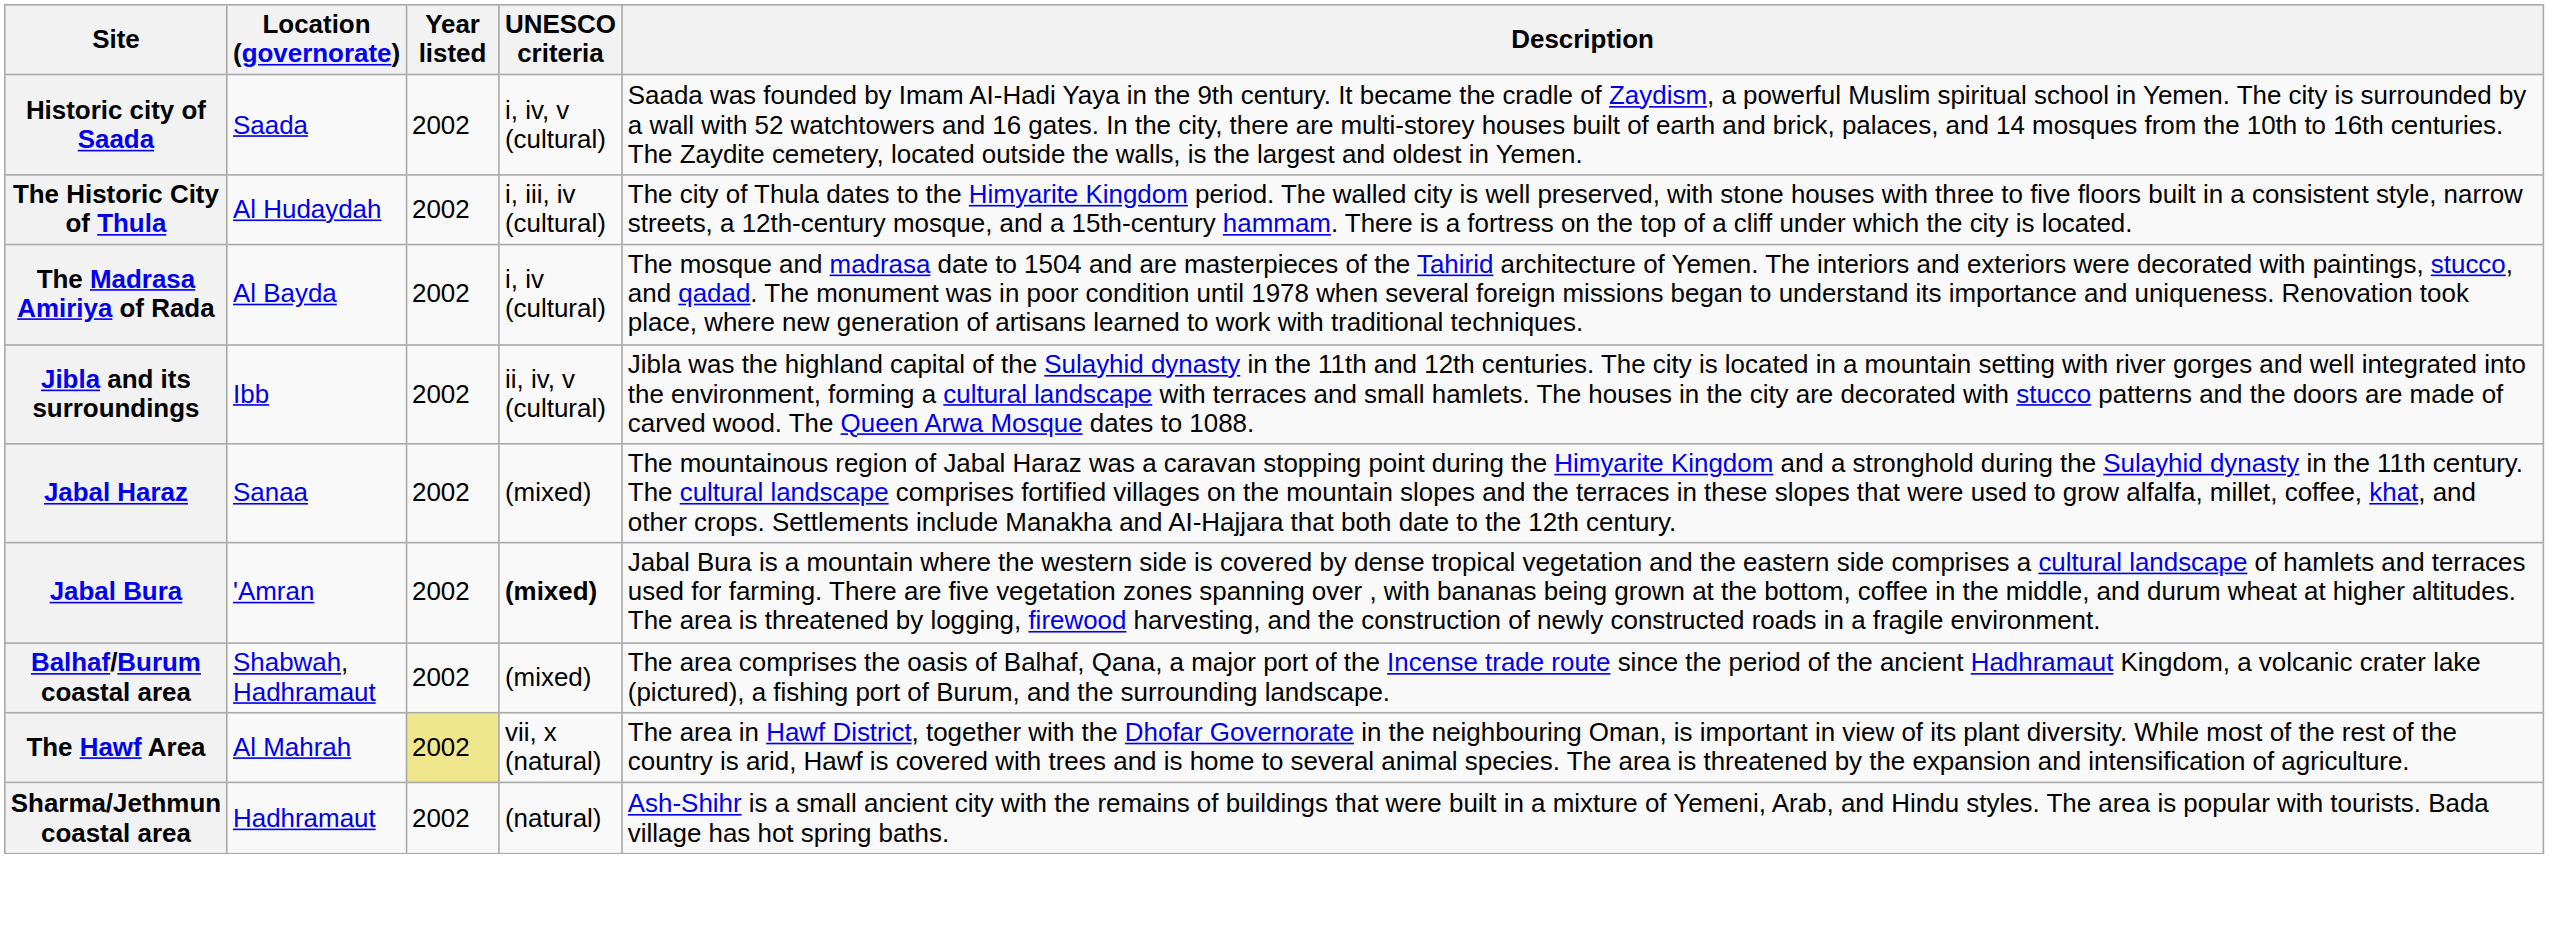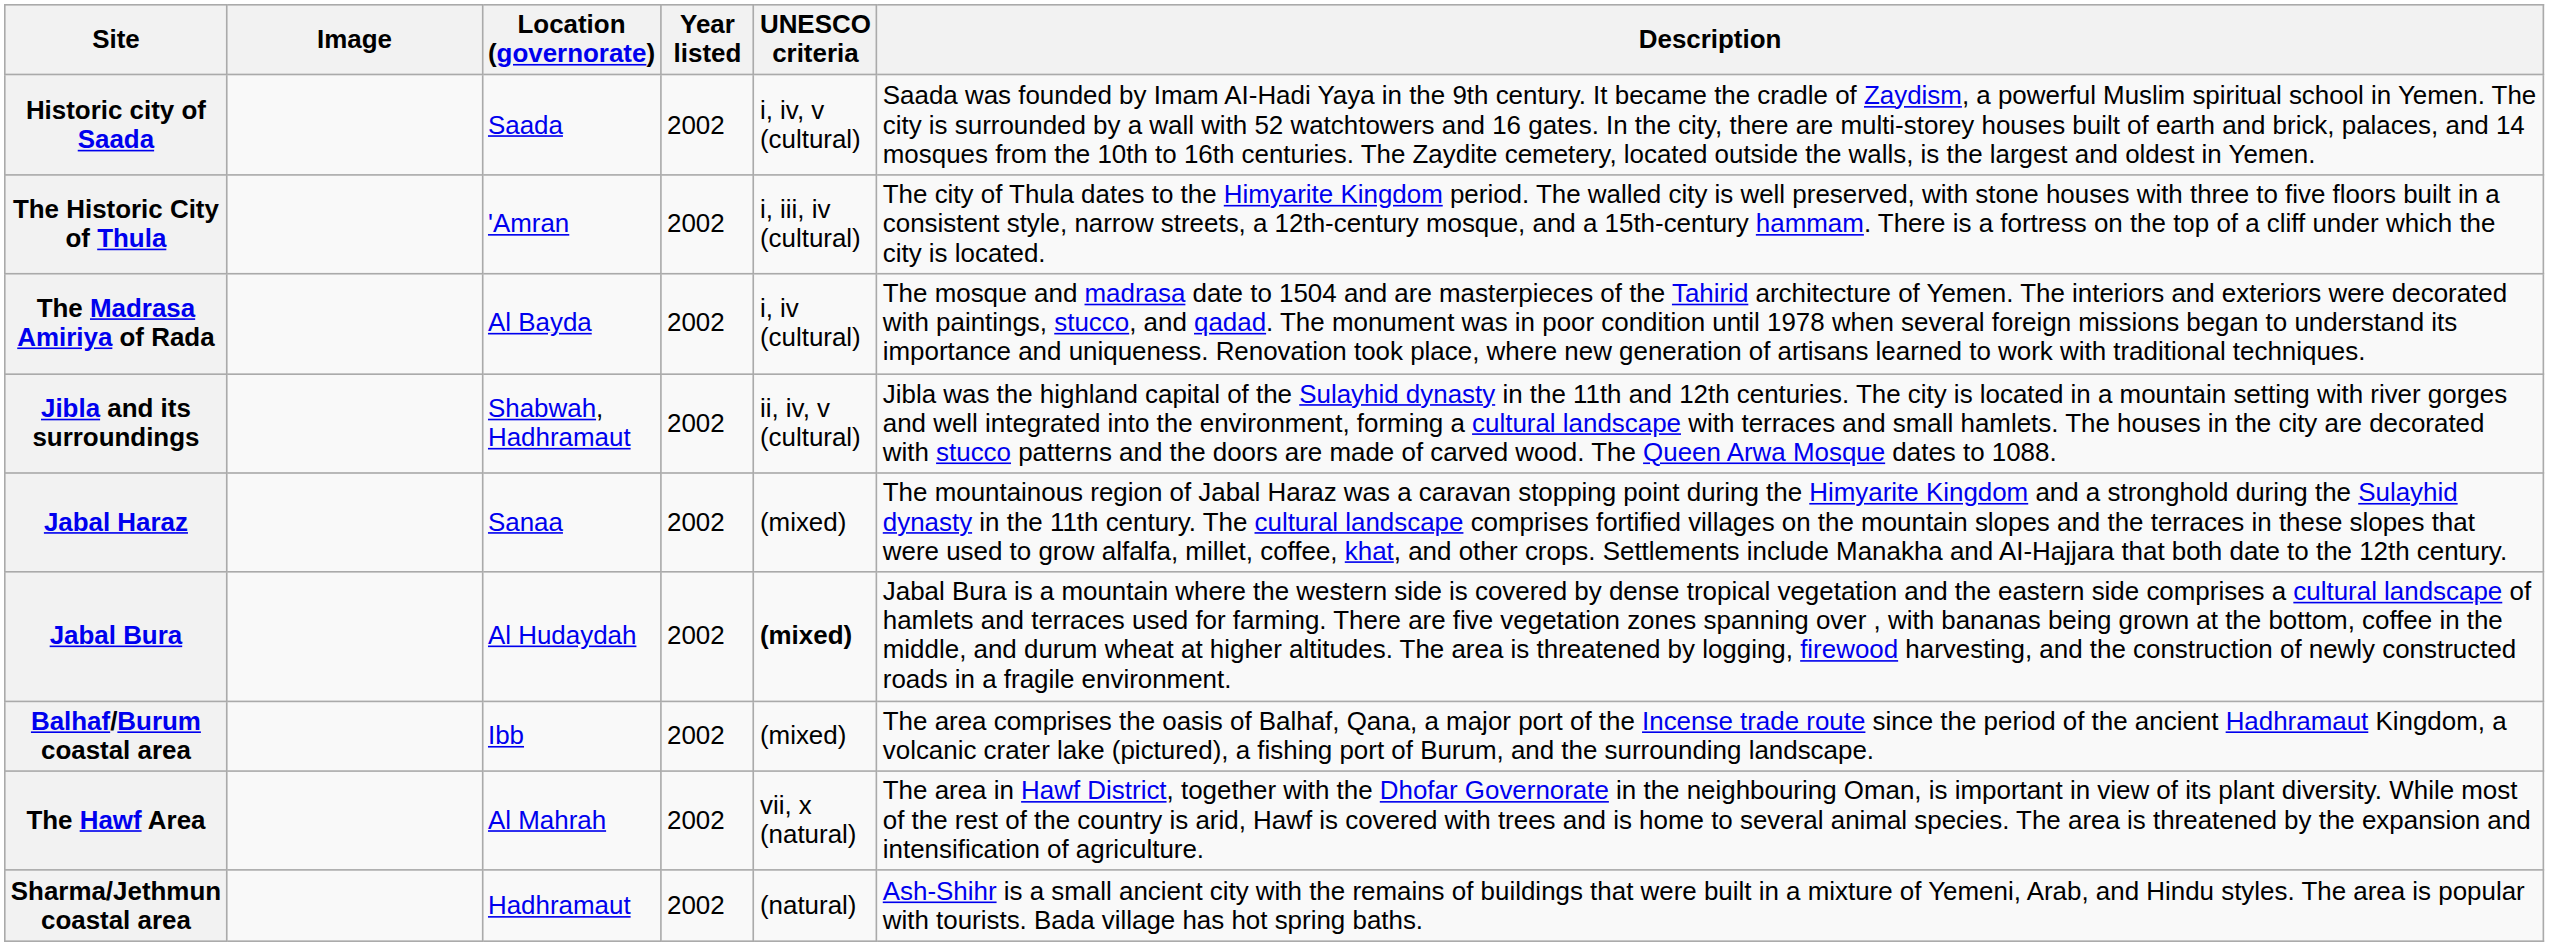+ column: Image
The Historic City of Thula | Location (governorate): Al Hudaydah -> 'Amran
Jibla and its surroundings | Location (governorate): Ibb -> Shabwah, Hadhramaut
Jabal Bura | Location (governorate): 'Amran -> Al Hudaydah
Balhaf/Burum coastal area | Location (governorate): Shabwah, Hadhramaut -> Ibb
The Hawf Area | Year listed: khaki background -> no background
